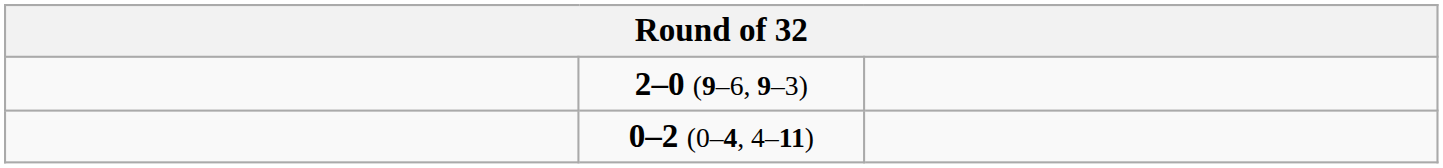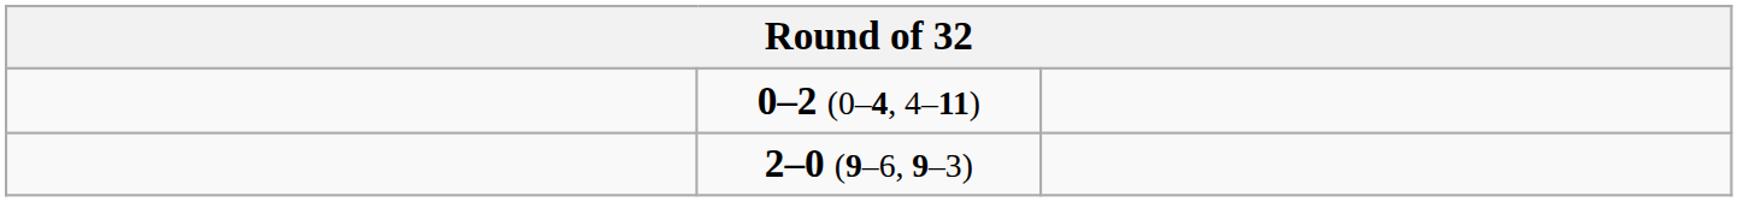rows swapped: 0–2 (0–4, 4–11) <-> 2–0 (9–6, 9–3)
